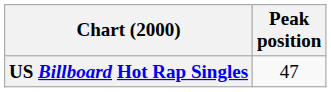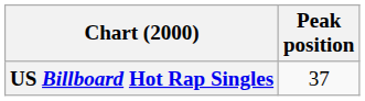US Billboard Hot Rap Singles | Peak position: 47 -> 37
